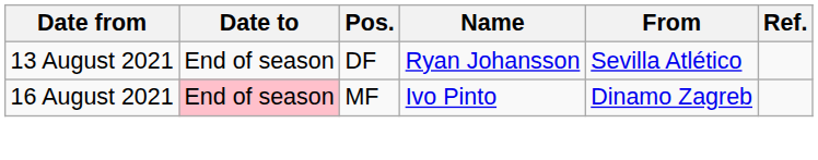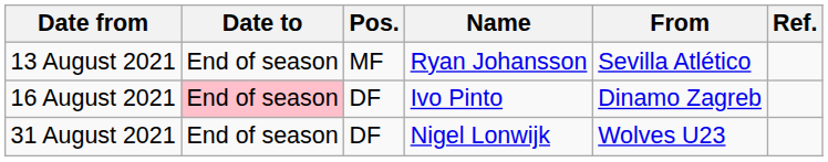13 August 2021 | Pos.: DF -> MF
16 August 2021 | Pos.: MF -> DF
+ row: 31 August 2021 | End of season | DF | Nigel Lonwijk | Wolves U23
